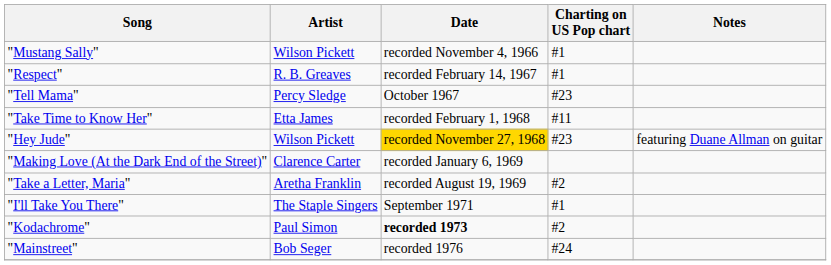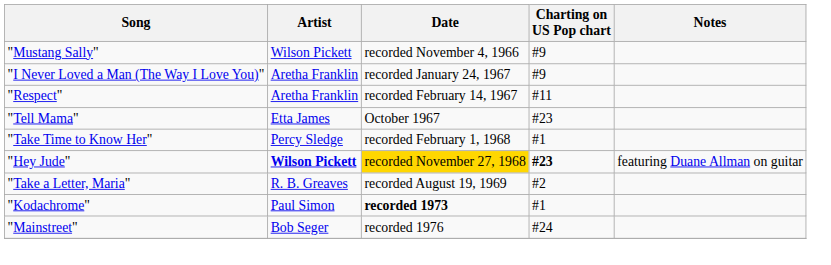"Mustang Sally" | Charting on US Pop chart: #1 -> #9
+ row: "I Never Loved a Man (The Way I Love You)" | Aretha Franklin | recorded January 24, 1967 | #9
"Respect" | Artist: R. B. Greaves -> Aretha Franklin
"Respect" | Charting on US Pop chart: #1 -> #11
"Tell Mama" | Artist: Percy Sledge -> Etta James
"Take Time to Know Her" | Artist: Etta James -> Percy Sledge
"Take Time to Know Her" | Charting on US Pop chart: #11 -> #1
"Hey Jude" | Artist: normal -> bold
"Hey Jude" | Charting on US Pop chart: normal -> bold
- row: "Making Love (At the Dark End of the Street)" | Clarence Carter | recorded January 6, 1969
"Take a Letter, Maria" | Artist: Aretha Franklin -> R. B. Greaves
- row: "I'll Take You There" | The Staple Singers | September 1971 | #1
"Kodachrome" | Charting on US Pop chart: #2 -> #1
